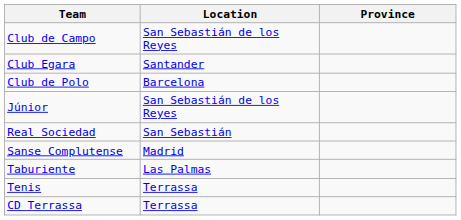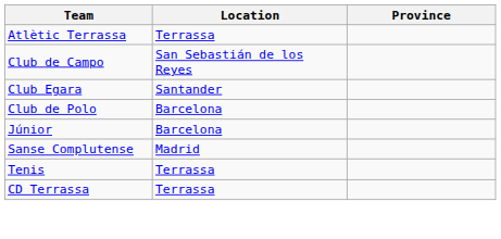+ row: Atlètic Terrassa | Terrassa
Júnior | Location: San Sebastián de los Reyes -> Barcelona
- row: Real Sociedad | San Sebastián
- row: Taburiente | Las Palmas
